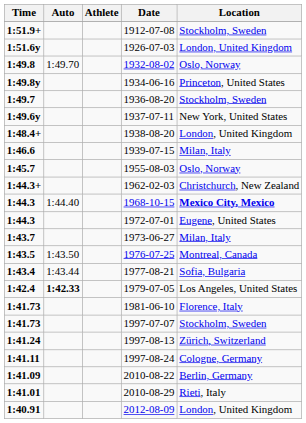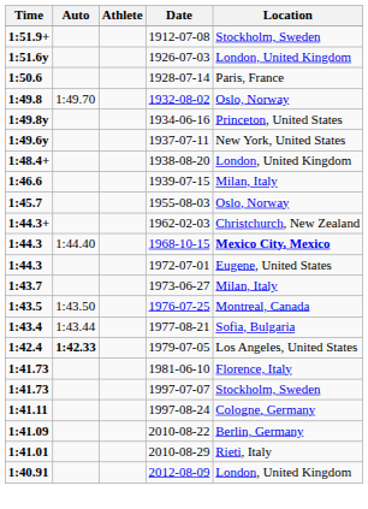+ row: 1:50.6 | 1928-07-14 | Paris, France
- row: 1:49.7 | 1936-08-20 | Stockholm, Sweden
- row: 1:41.24 | 1997-08-13 | Zürich, Switzerland
